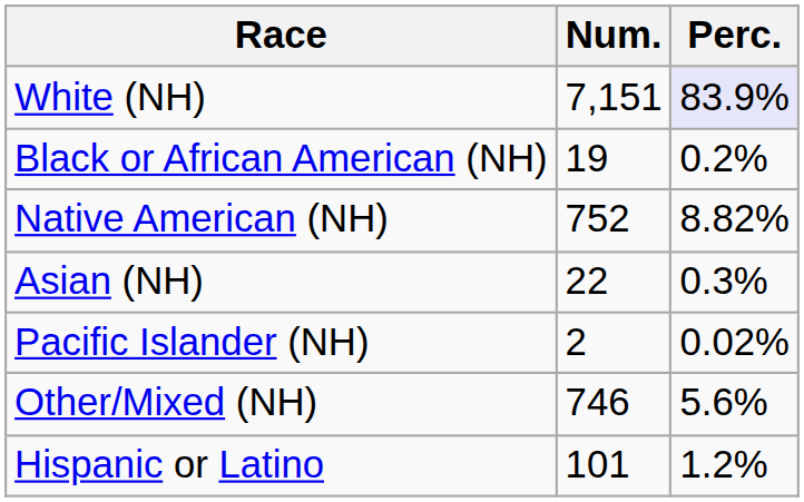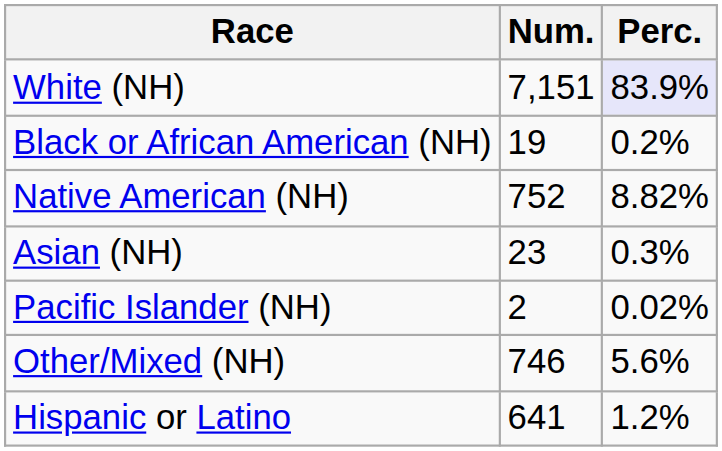Asian (NH) | Num.: 22 -> 23
Hispanic or Latino | Num.: 101 -> 641
